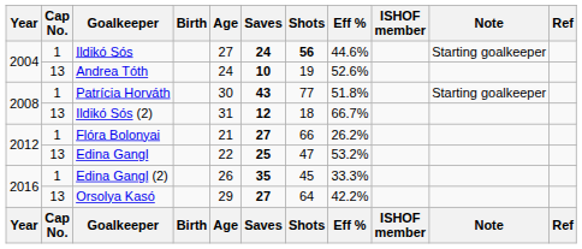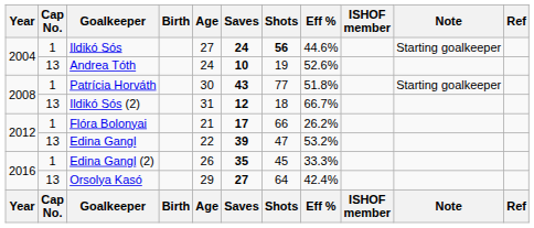Flóra Bolonyai | Saves: 27 -> 17
Edina Gangl | Saves: 25 -> 39
Orsolya Kasó | Eff %: 42.2% -> 42.4%
